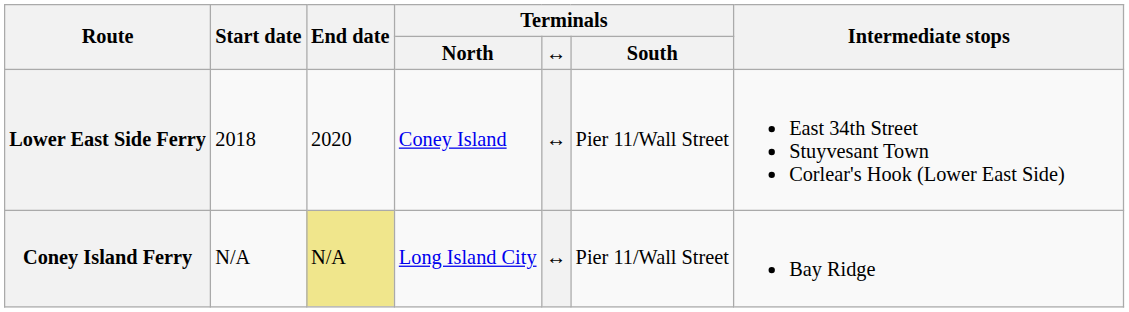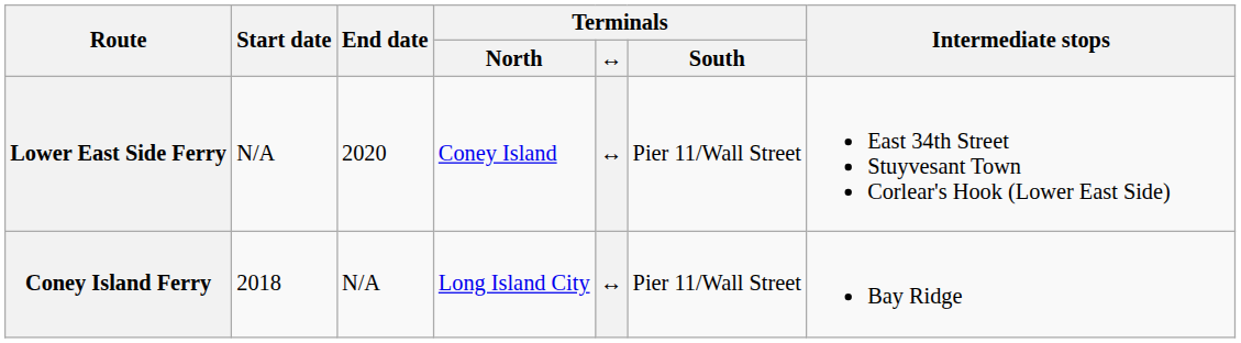Lower East Side Ferry | Start date: 2018 -> N/A
Coney Island Ferry | Start date: N/A -> 2018
Coney Island Ferry | End date: khaki background -> no background
